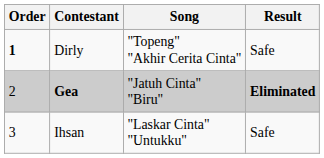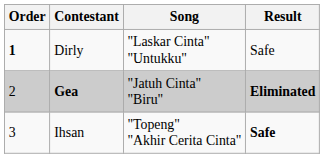Dirly | Song: "Topeng" "Akhir Cerita Cinta" -> "Laskar Cinta" "Untukku"
Ihsan | Song: "Laskar Cinta" "Untukku" -> "Topeng" "Akhir Cerita Cinta"
Ihsan | Result: normal -> bold
